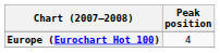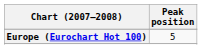Europe (Eurochart Hot 100) | Peak position: 4 -> 5
